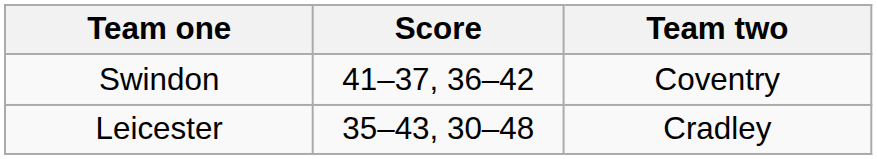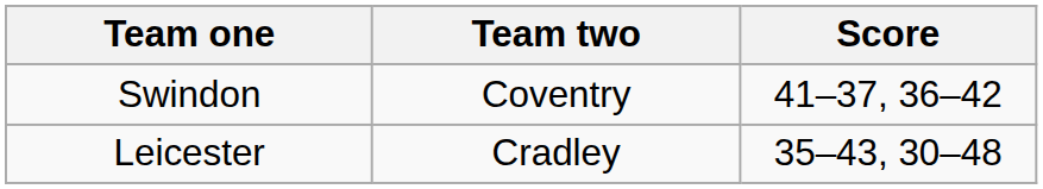columns swapped: Team two <-> Score
